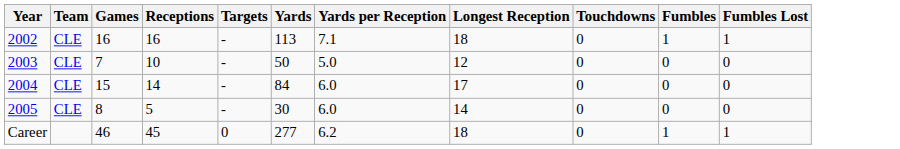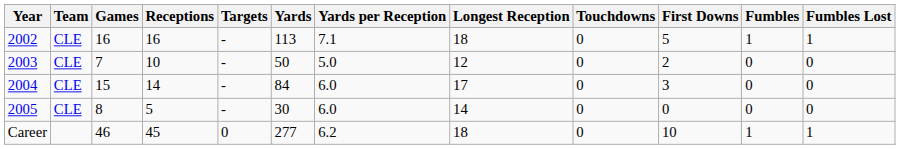+ column: First Downs | 5 | 2 | 3 | 0 | 10
